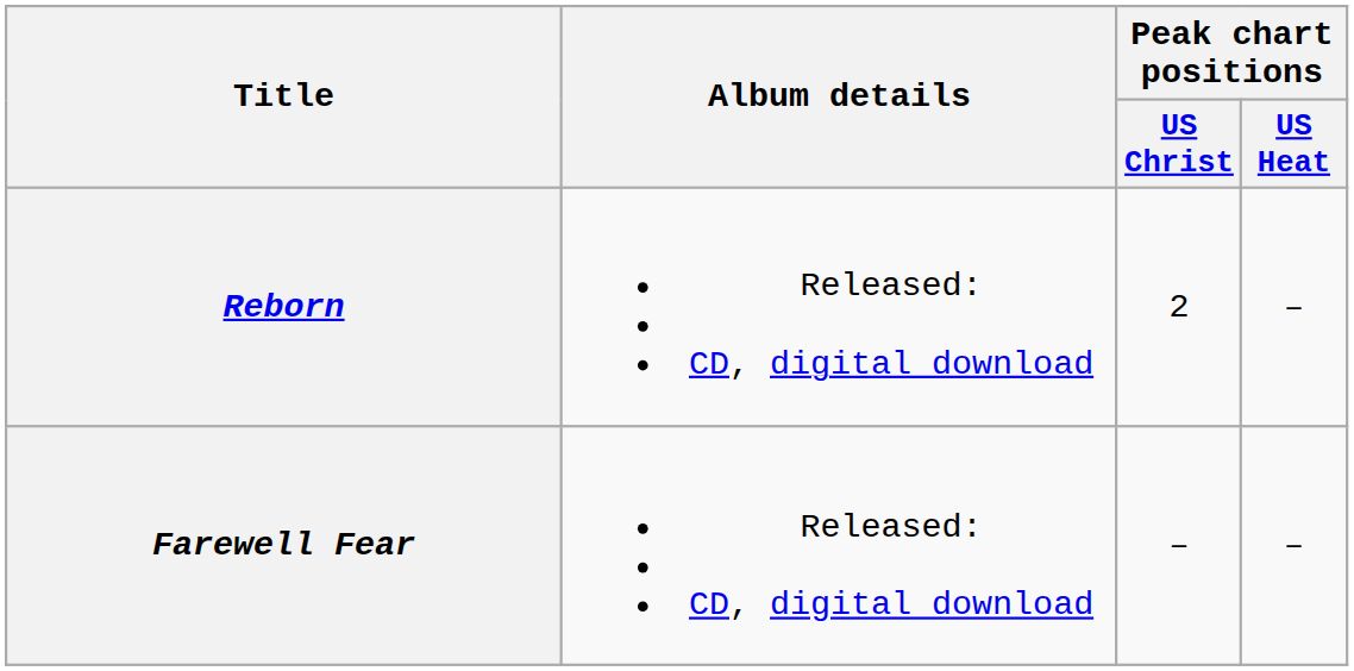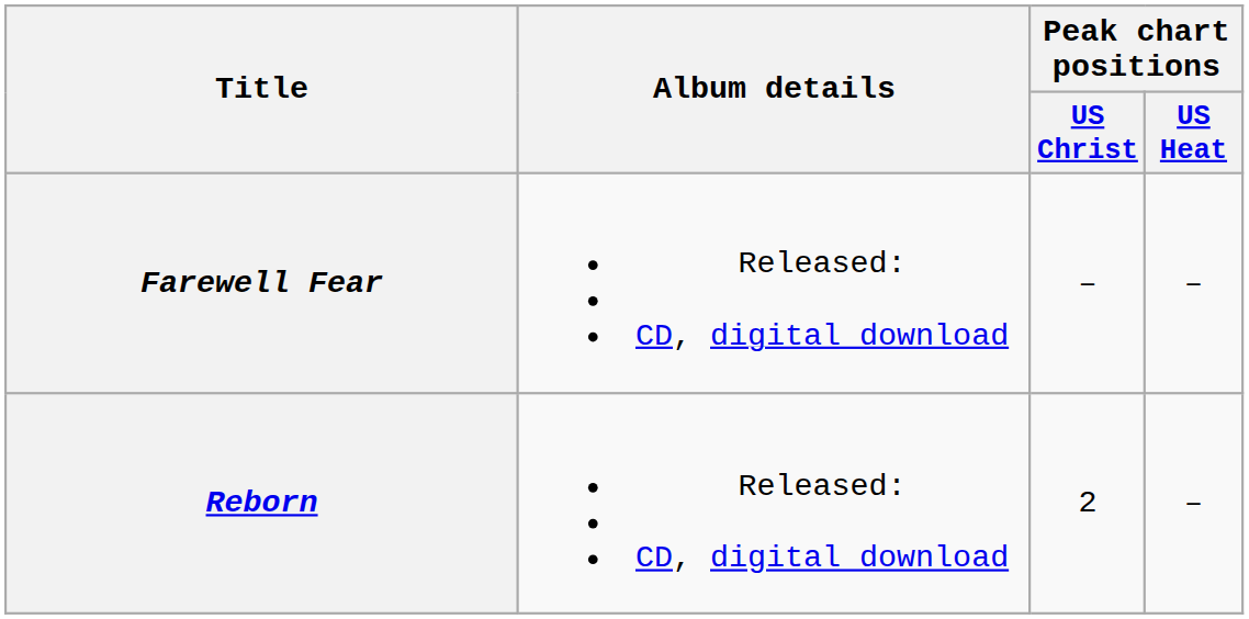rows swapped: Reborn <-> Farewell Fear
